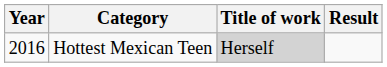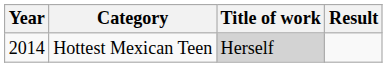Hottest Mexican Teen | Year: 2016 -> 2014
